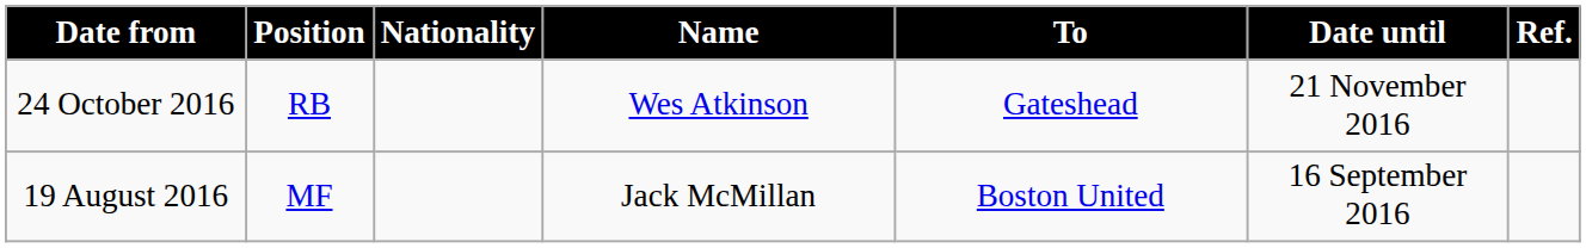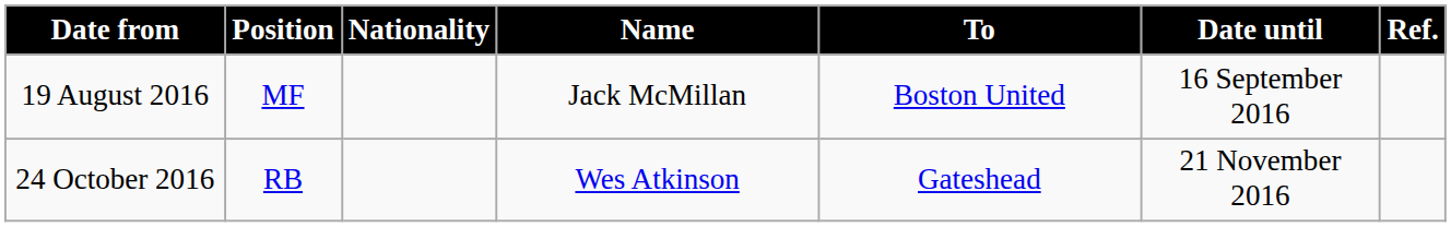rows swapped: 19 August 2016 <-> 24 October 2016
